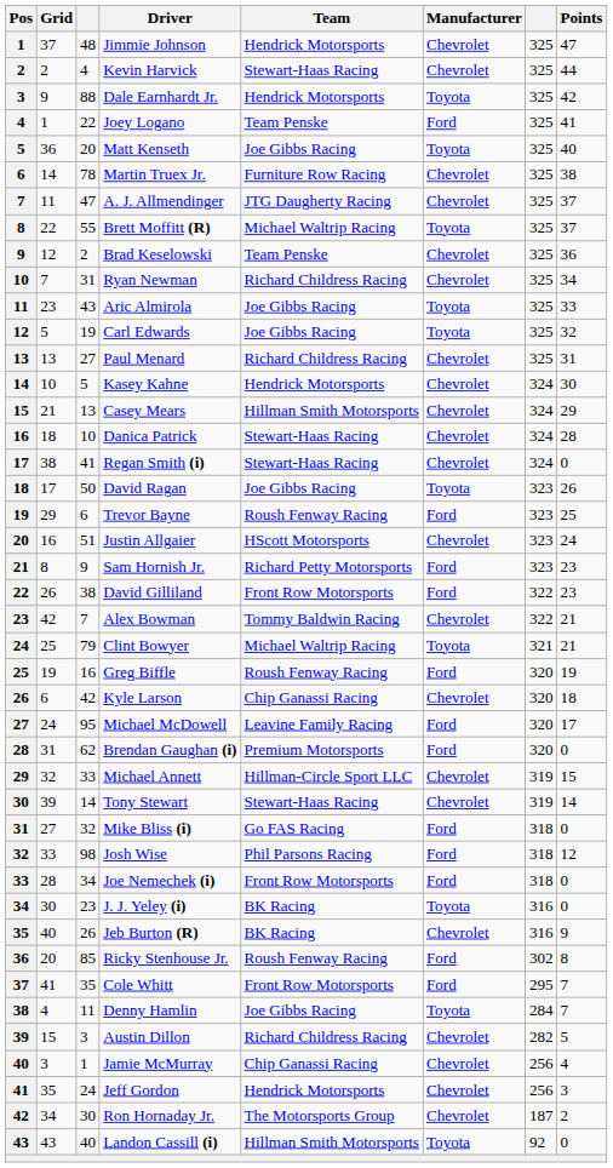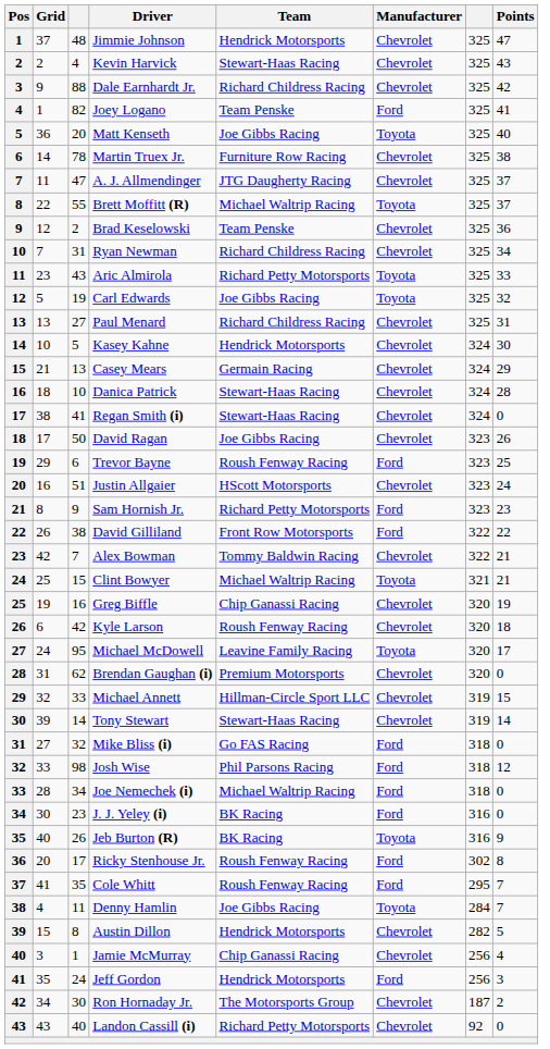Kevin Harvick | Points: 44 -> 43
Dale Earnhardt Jr. | Team: Hendrick Motorsports -> Richard Childress Racing
Dale Earnhardt Jr. | Manufacturer: Toyota -> Chevrolet
Joey Logano | column 3: 22 -> 82
Aric Almirola | Team: Joe Gibbs Racing -> Richard Petty Motorsports
Casey Mears | Team: Hillman Smith Motorsports -> Germain Racing
David Ragan | Manufacturer: Toyota -> Chevrolet
David Gilliland | Points: 23 -> 22
Clint Bowyer | column 3: 79 -> 15
Greg Biffle | Team: Roush Fenway Racing -> Chip Ganassi Racing
Greg Biffle | Manufacturer: Ford -> Chevrolet
Kyle Larson | Team: Chip Ganassi Racing -> Roush Fenway Racing
Michael McDowell | Manufacturer: Ford -> Toyota
Brendan Gaughan (i) | Manufacturer: Ford -> Chevrolet
Joe Nemechek (i) | Team: Front Row Motorsports -> Michael Waltrip Racing
J. J. Yeley (i) | Manufacturer: Toyota -> Ford
Jeb Burton (R) | Manufacturer: Chevrolet -> Toyota
Ricky Stenhouse Jr. | column 3: 85 -> 17
Cole Whitt | Team: Front Row Motorsports -> Roush Fenway Racing
Austin Dillon | column 3: 3 -> 8
Austin Dillon | Team: Richard Childress Racing -> Hendrick Motorsports
Jeff Gordon | Manufacturer: Chevrolet -> Ford
Landon Cassill (i) | Team: Hillman Smith Motorsports -> Richard Petty Motorsports
Landon Cassill (i) | Manufacturer: Toyota -> Chevrolet
